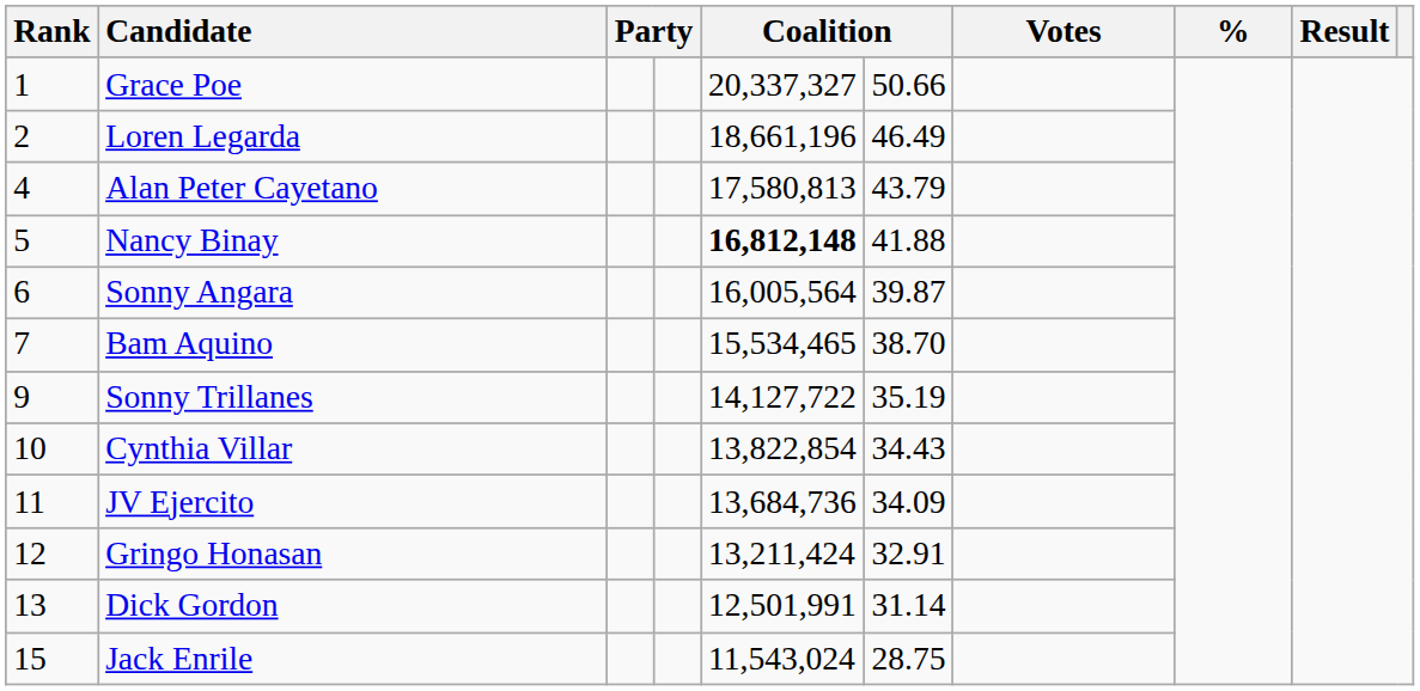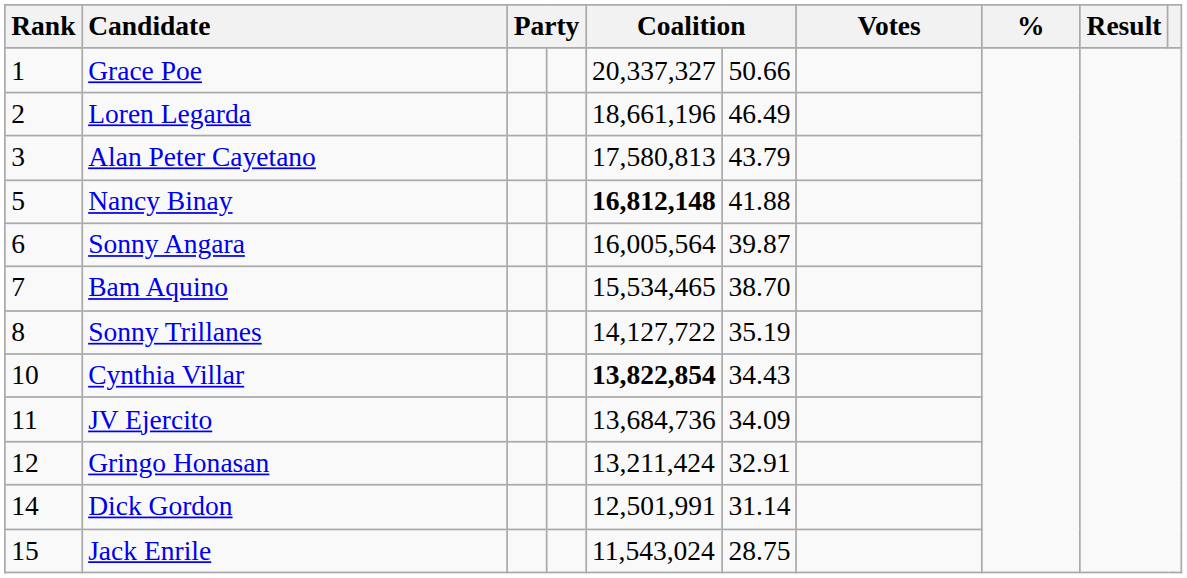Alan Peter Cayetano | Rank: 4 -> 3
Sonny Trillanes | Rank: 9 -> 8
Cynthia Villar | column 5: normal -> bold
Dick Gordon | Rank: 13 -> 14
